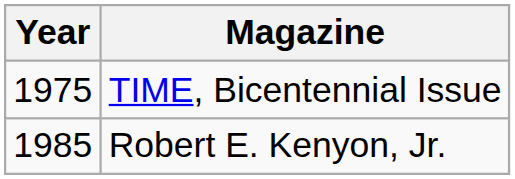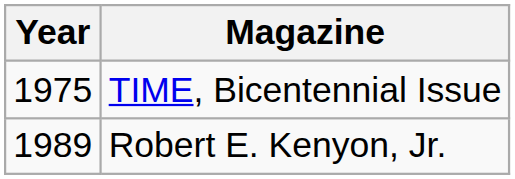Robert E. Kenyon, Jr. | Year: 1985 -> 1989
